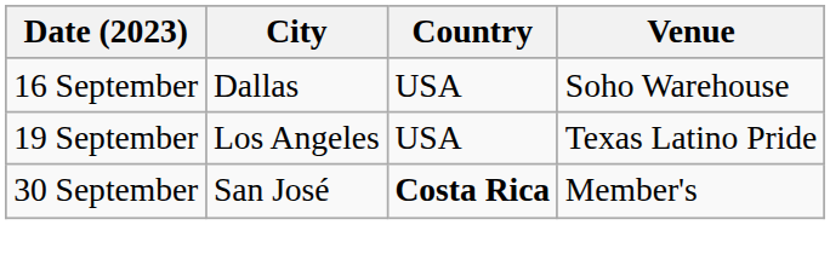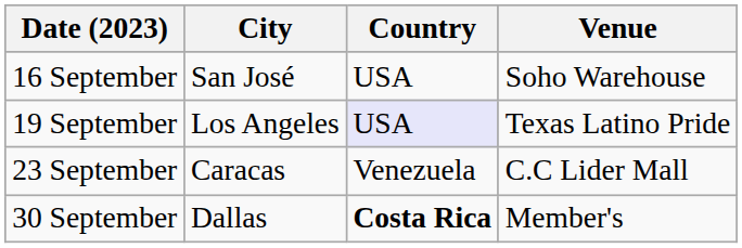16 September | City: Dallas -> San José
19 September | Country: no background -> lavender background
+ row: 23 September | Caracas | Venezuela | C.C Lider Mall
30 September | City: San José -> Dallas
